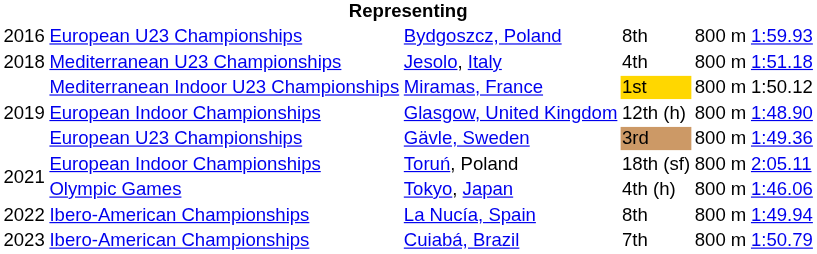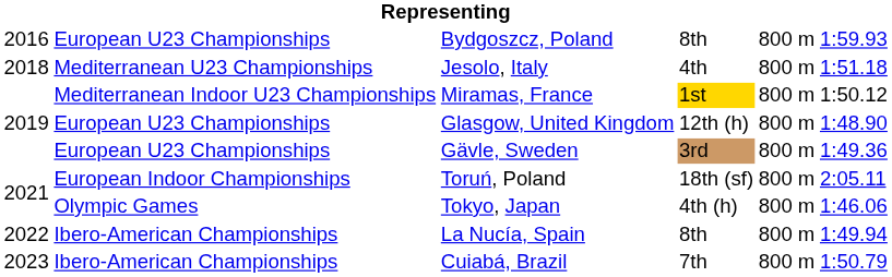Glasgow, United Kingdom | column 2: European Indoor Championships -> European U23 Championships
